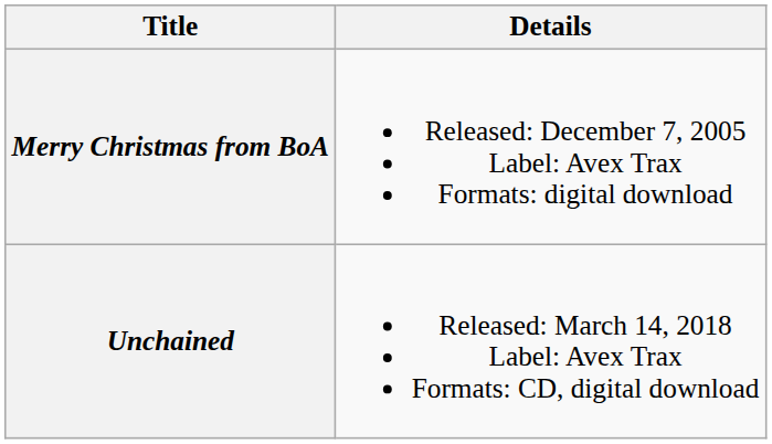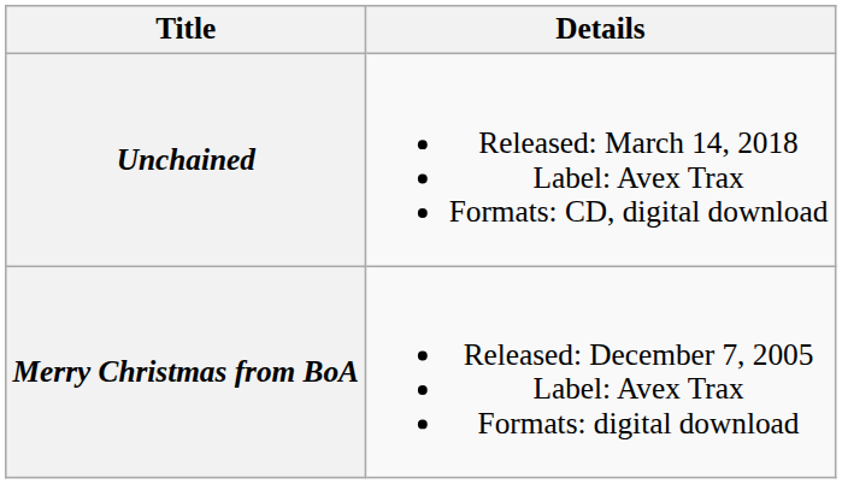rows swapped: Merry Christmas from BoA <-> Unchained
